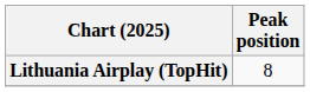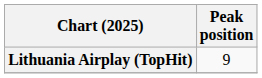Lithuania Airplay (TopHit) | Peak position: 8 -> 9
